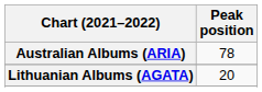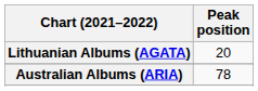rows swapped: Australian Albums (ARIA) <-> Lithuanian Albums (AGATA)
